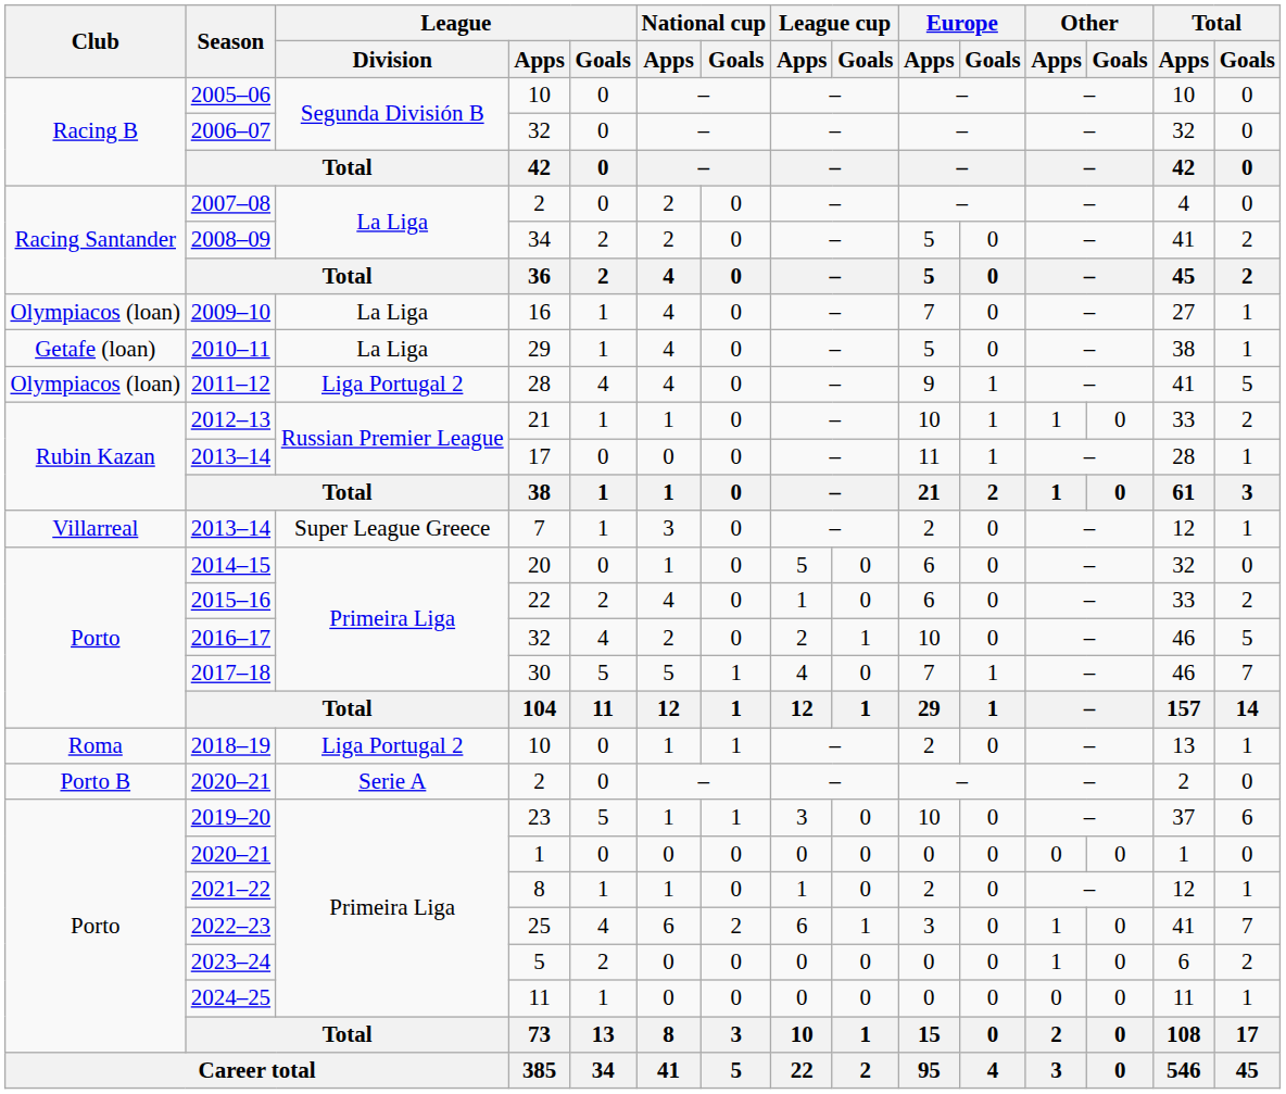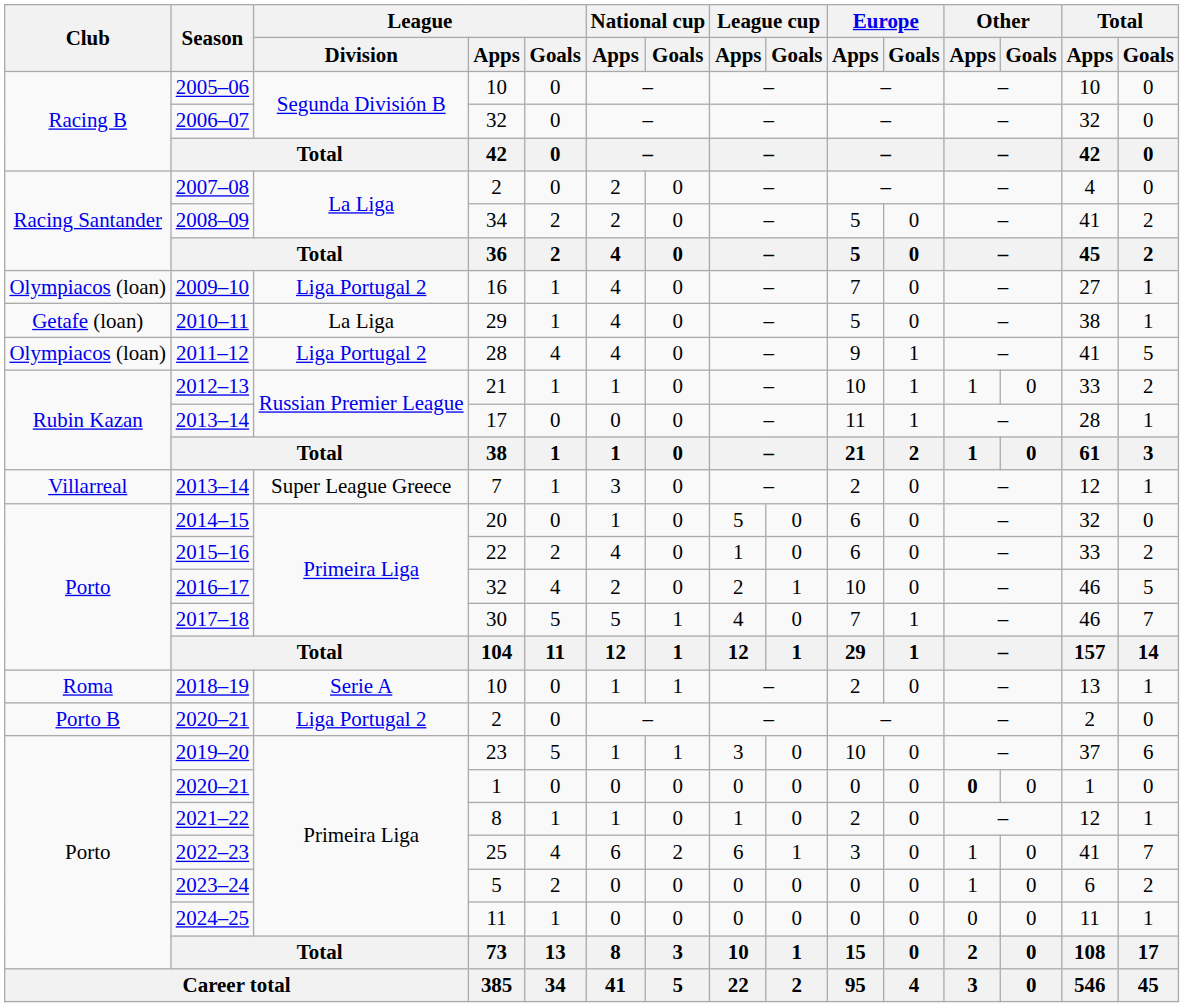2009–10 | League / Division: La Liga -> Liga Portugal 2
2018–19 | League / Division: Liga Portugal 2 -> Serie A
2020–21 / 2 | League / Division: Serie A -> Liga Portugal 2
2020–21 / 1 | Other / Apps: normal -> bold
